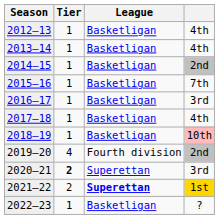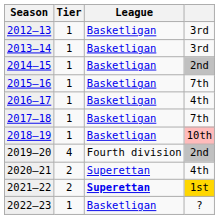2012–13 | column 4: 4th -> 3rd
2013–14 | column 4: 4th -> 3rd
2016–17 | column 4: 3rd -> 4th
2017–18 | column 4: 4th -> 7th
2020–21 | Tier: bold -> normal
2020–21 | column 4: 3rd -> 4th
